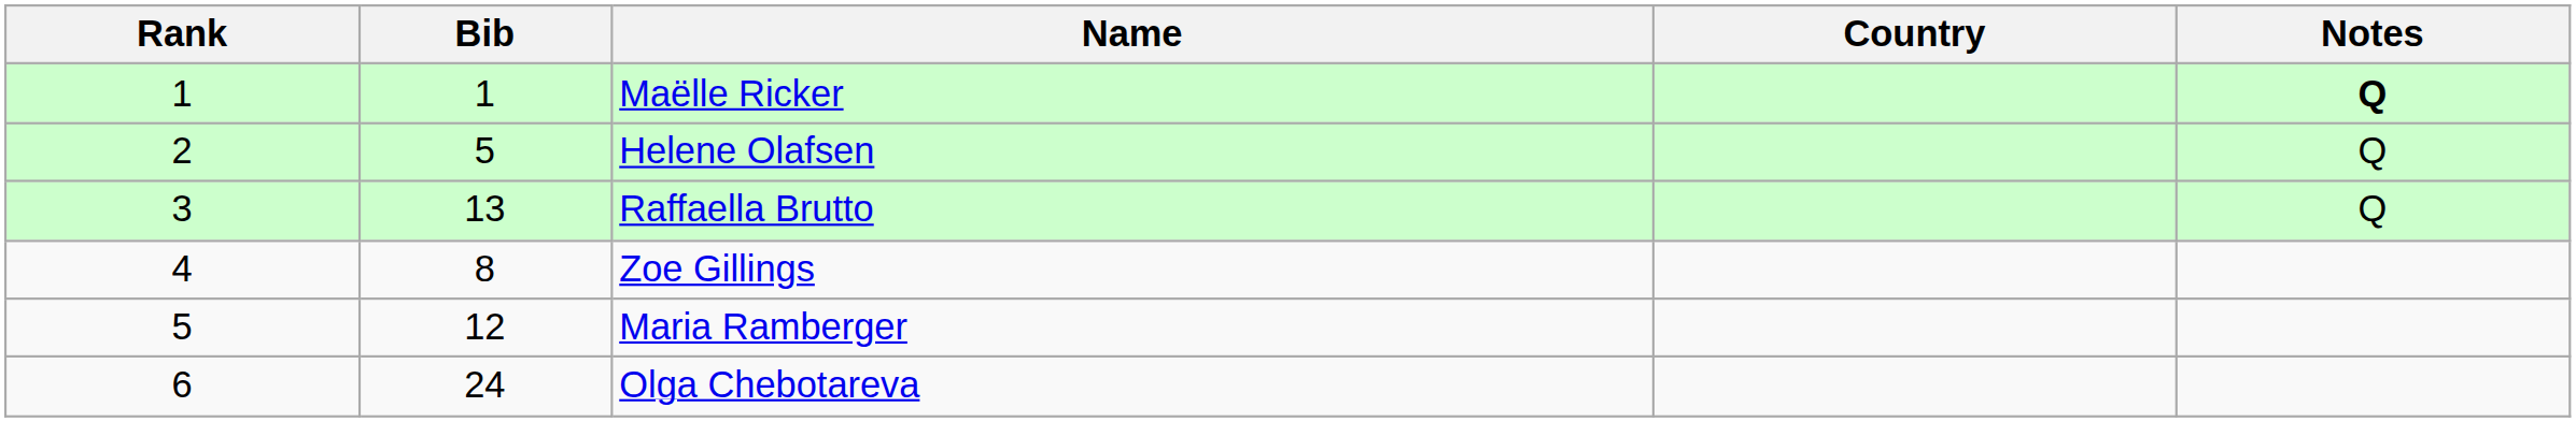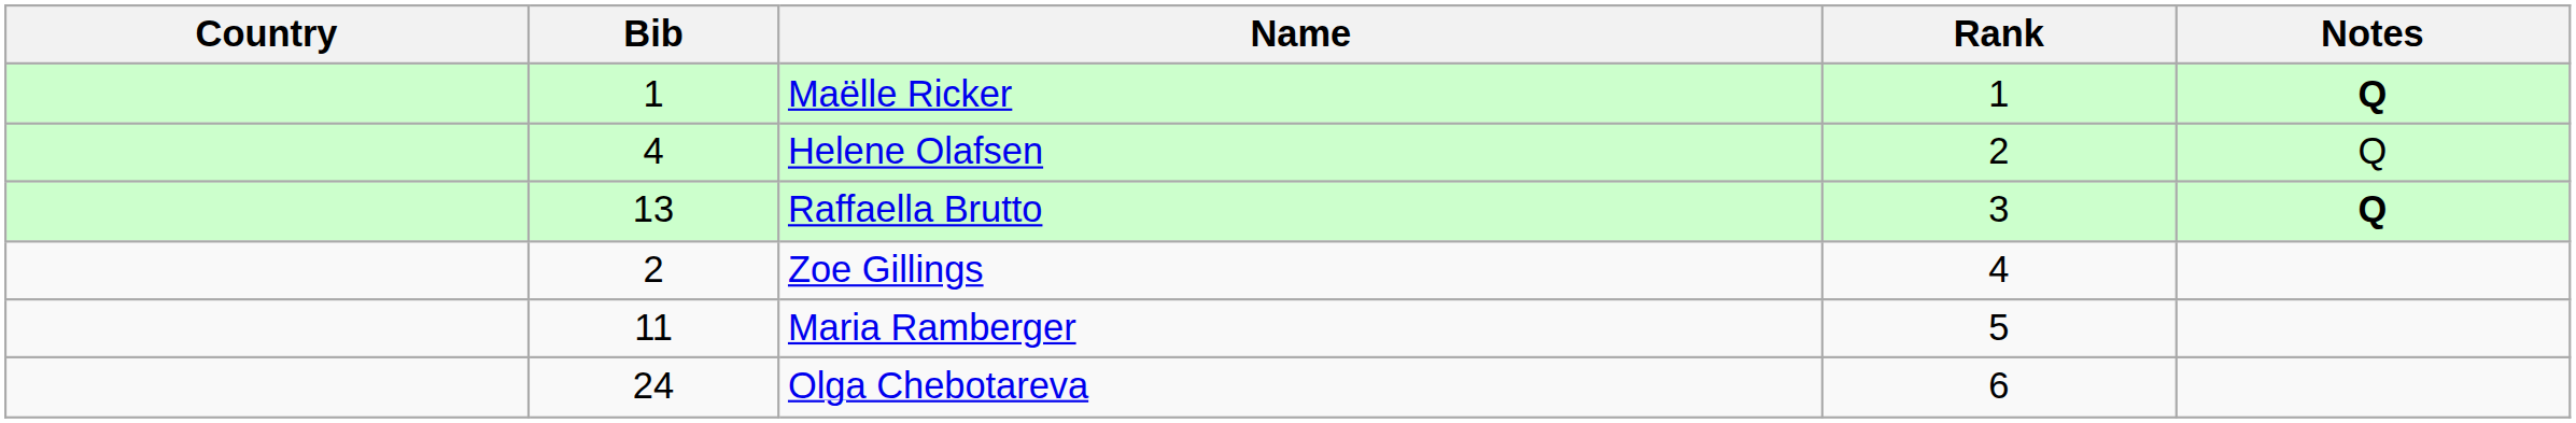columns swapped: Rank <-> Country
Helene Olafsen | Bib: 5 -> 4
Raffaella Brutto | Notes: normal -> bold
Zoe Gillings | Bib: 8 -> 2
Maria Ramberger | Bib: 12 -> 11
